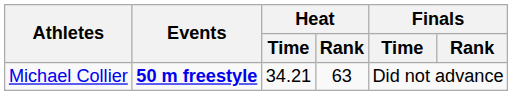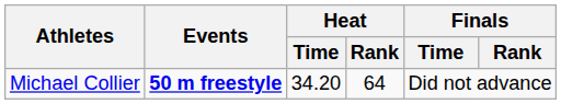Michael Collier | Heat / Time: 34.21 -> 34.20
Michael Collier | Heat / Rank: 63 -> 64
